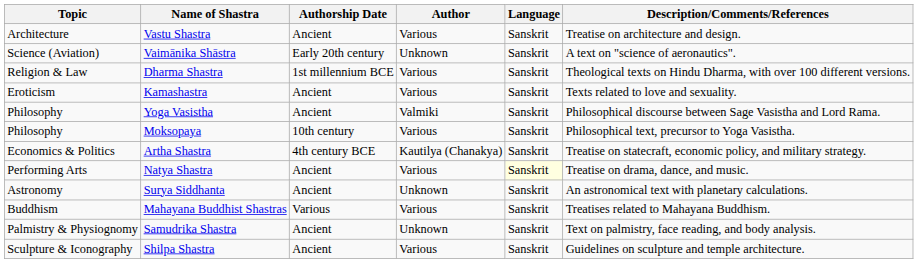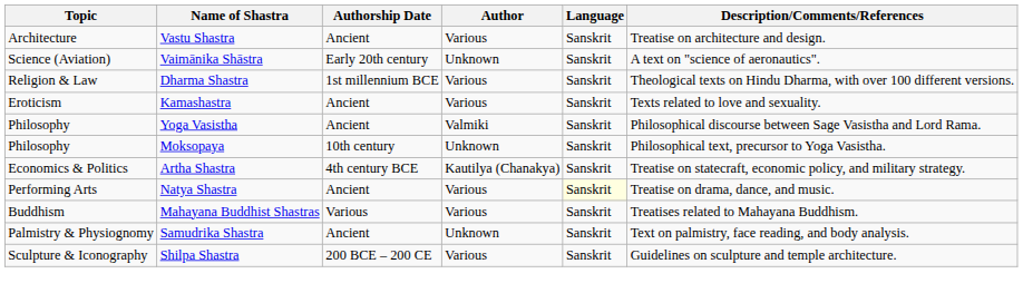Moksopaya | Author: Various -> Unknown
- row: Astronomy | Surya Siddhanta | Ancient | Unknown | Sanskrit | An astronomical text with planetary calculations.
Shilpa Shastra | Authorship Date: Ancient -> 200 BCE – 200 CE
